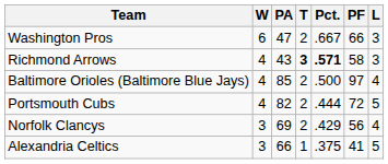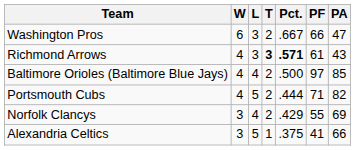columns swapped: L <-> PA
Richmond Arrows | PF: 58 -> 61
Portsmouth Cubs | PF: 72 -> 71
Norfolk Clancys | PF: 56 -> 55
